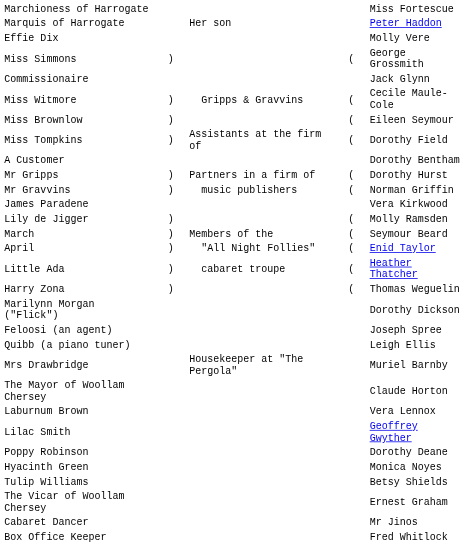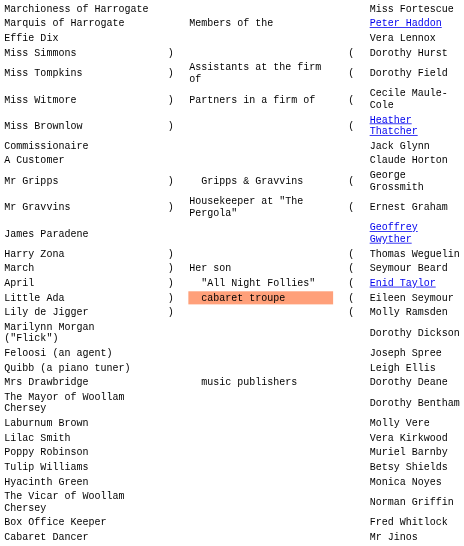Marquis of Harrogate | column 3: Her son -> Members of the
Effie Dix | column 5: Molly Vere -> Vera Lennox
Miss Simmons | column 5: George Grossmith -> Dorothy Hurst
rows swapped: Miss Tompkins <-> Commissionaire
Miss Witmore | column 3: Gripps & Gravvins -> Partners in a firm of
Miss Brownlow | column 5: Eileen Seymour -> Heather Thatcher
A Customer | column 5: Dorothy Bentham -> Claude Horton
Mr Gripps | column 3: Partners in a firm of -> Gripps & Gravvins
Mr Gripps | column 5: Dorothy Hurst -> George Grossmith
Mr Gravvins | column 3: music publishers -> Housekeeper at "The Pergola"
Mr Gravvins | column 5: Norman Griffin -> Ernest Graham
James Paradene | column 5: Vera Kirkwood -> Geoffrey Gwyther
rows swapped: Harry Zona <-> Lily de Jigger
March | column 3: Members of the -> Her son
Little Ada | column 3: no background -> lightsalmon background
Little Ada | column 5: Heather Thatcher -> Eileen Seymour
Mrs Drawbridge | column 3: Housekeeper at "The Pergola" -> music publishers
Mrs Drawbridge | column 5: Muriel Barnby -> Dorothy Deane
The Mayor of Woollam Chersey | column 5: Claude Horton -> Dorothy Bentham
Laburnum Brown | column 5: Vera Lennox -> Molly Vere
Lilac Smith | column 5: Geoffrey Gwyther -> Vera Kirkwood
Poppy Robinson | column 5: Dorothy Deane -> Muriel Barnby
rows swapped: Hyacinth Green <-> Tulip Williams
The Vicar of Woollam Chersey | column 5: Ernest Graham -> Norman Griffin
rows swapped: Box Office Keeper <-> Cabaret Dancer
